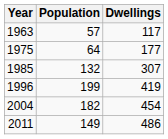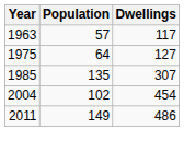1975 | Dwellings: 177 -> 127
1985 | Population: 132 -> 135
- row: 1996 | 199 | 419
2004 | Population: 182 -> 102
